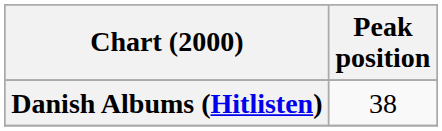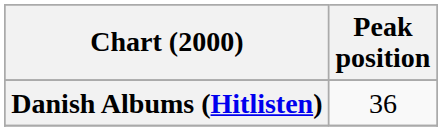Danish Albums (Hitlisten) | Peak position: 38 -> 36
